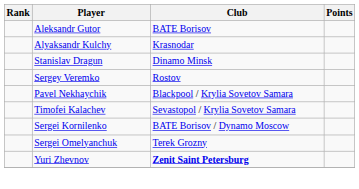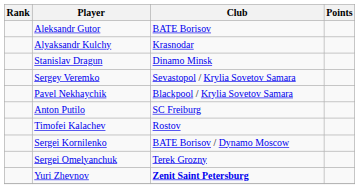Sergey Veremko | Club: Rostov -> Sevastopol / Krylia Sovetov Samara
+ row: Anton Putilo | SC Freiburg
Timofei Kalachev | Club: Sevastopol / Krylia Sovetov Samara -> Rostov
